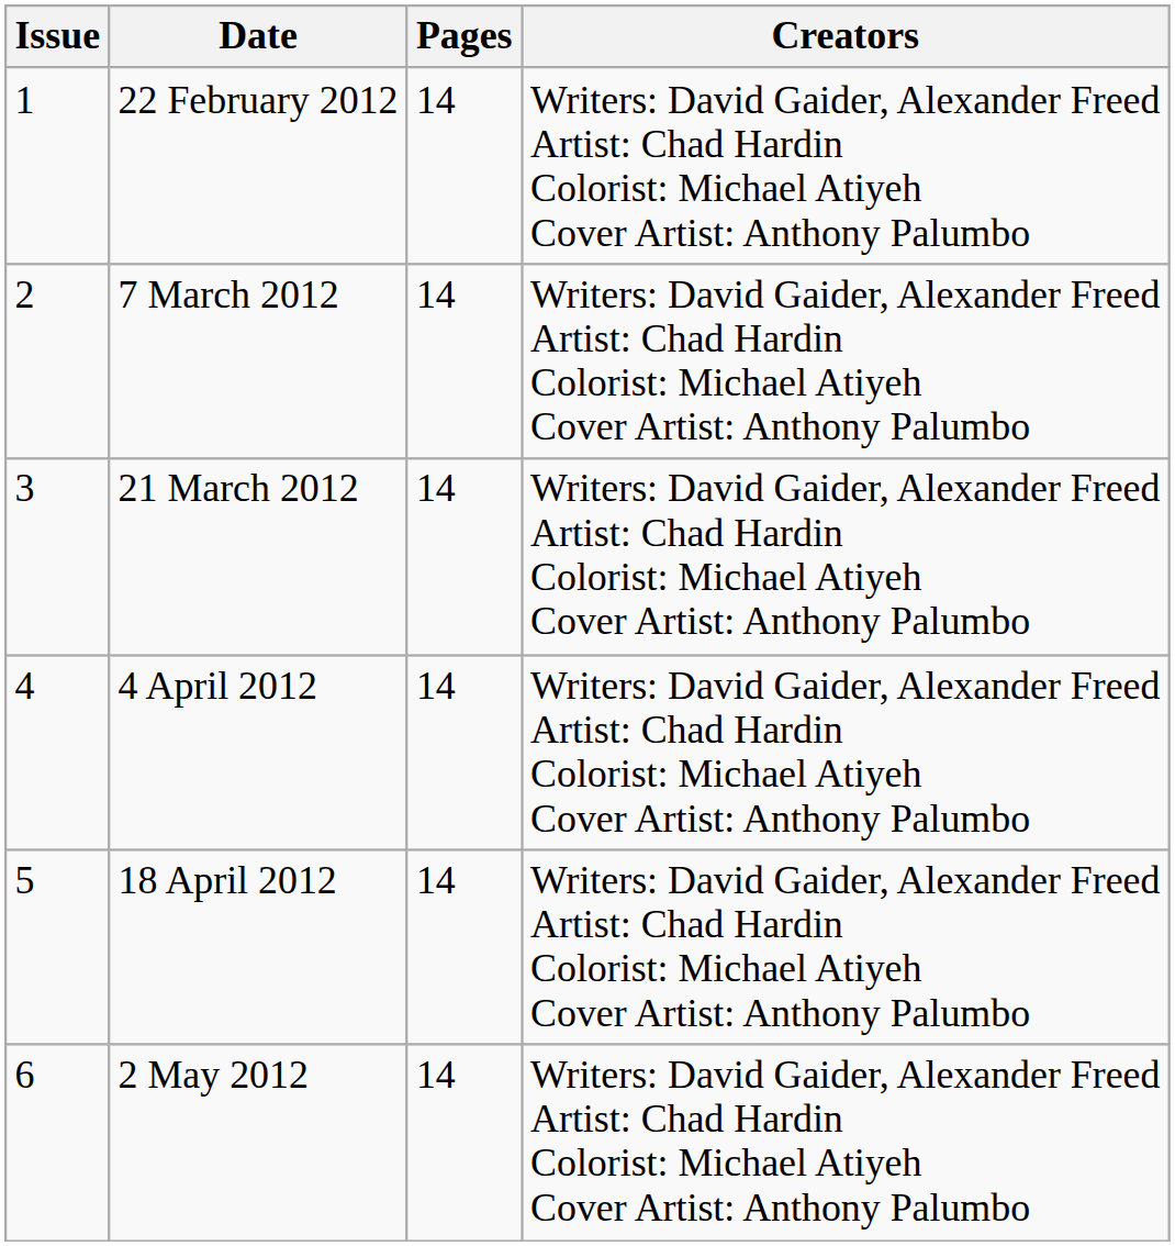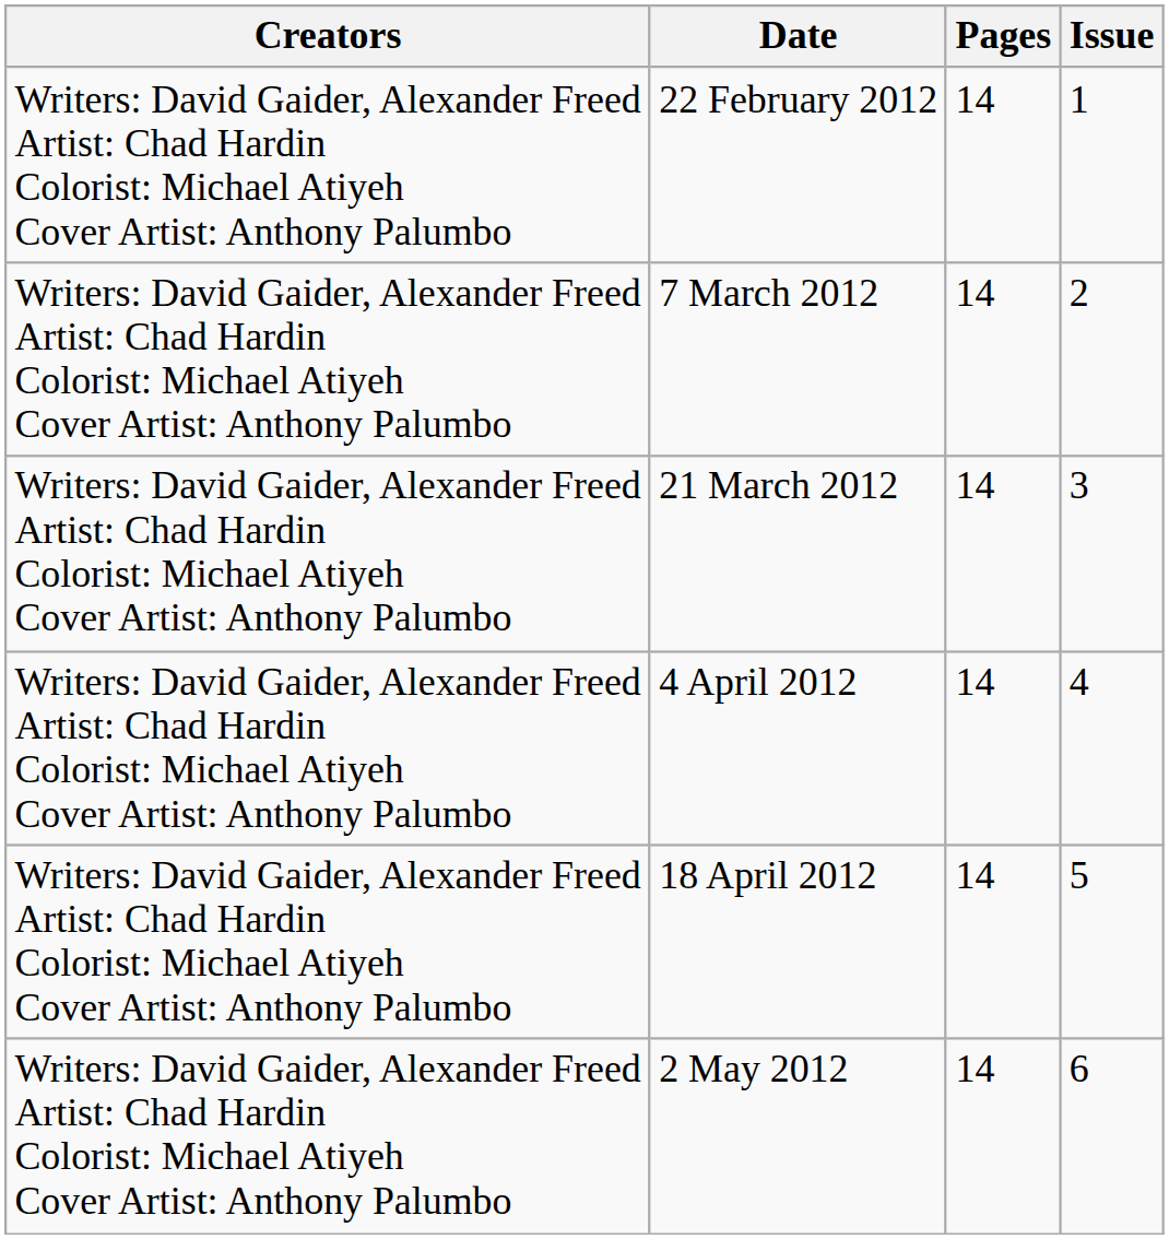columns swapped: Issue <-> Creators
